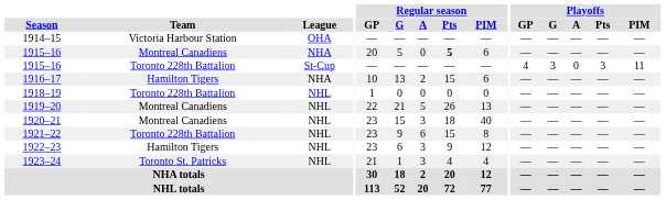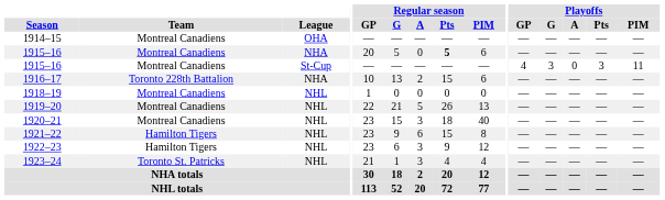1914–15 | Team: Victoria Harbour Station -> Montreal Canadiens
1915–16 / St-Cup | Team: Toronto 228th Battalion -> Montreal Canadiens
1916–17 | Team: Hamilton Tigers -> Toronto 228th Battalion
1918–19 | Team: Toronto 228th Battalion -> Montreal Canadiens
1921–22 | Team: Toronto 228th Battalion -> Hamilton Tigers
